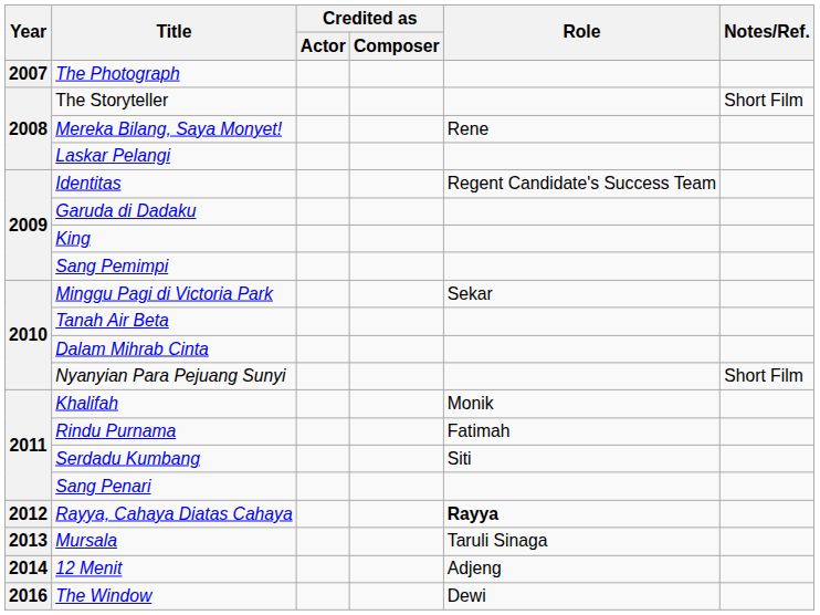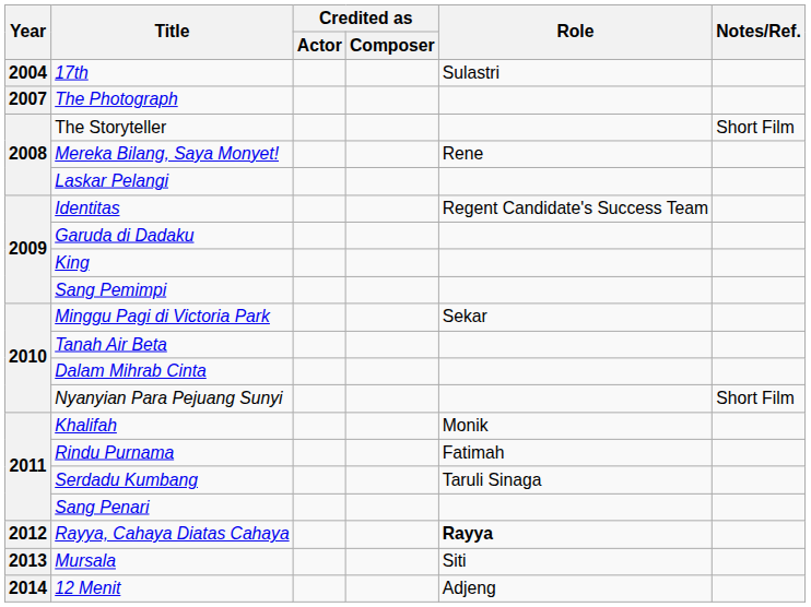+ row: 2004 | 17th | Sulastri
Serdadu Kumbang | Role: Siti -> Taruli Sinaga
Mursala | Role: Taruli Sinaga -> Siti
- row: 2016 | The Window | Dewi
